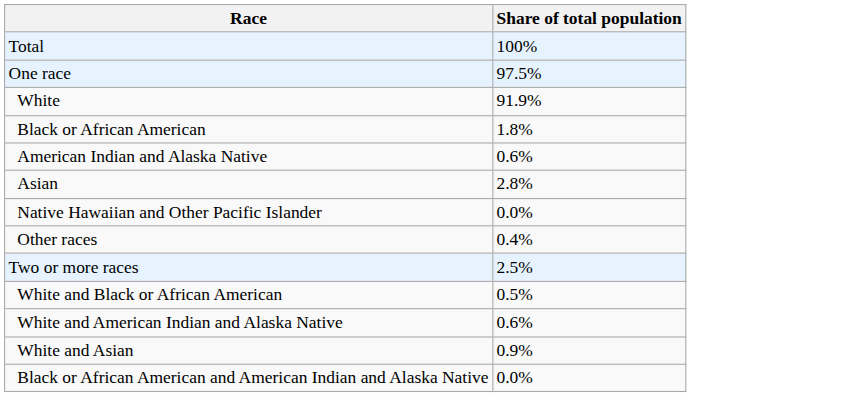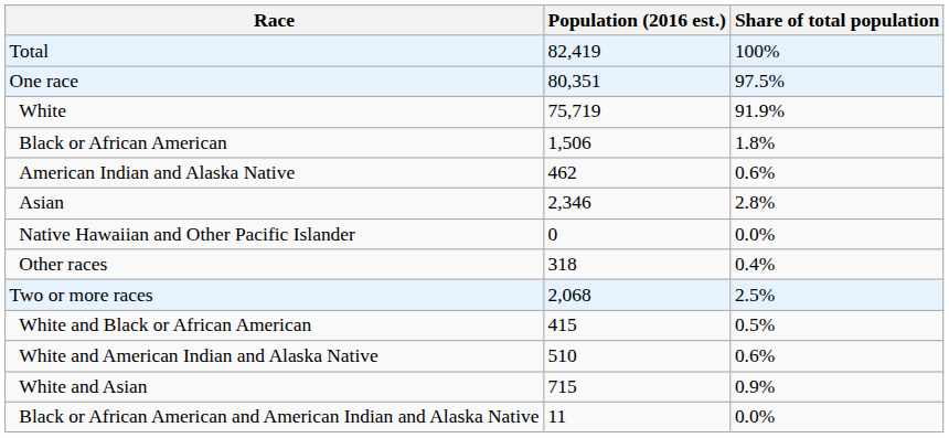+ column: Population (2016 est.) | 82,419 | 80,351 | 75,719 | 1,506 | 462 | 2,346 | 0 | 318 | 2,068 | 415 | 510 | 715 | 11
